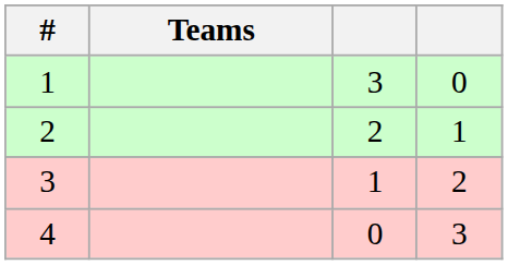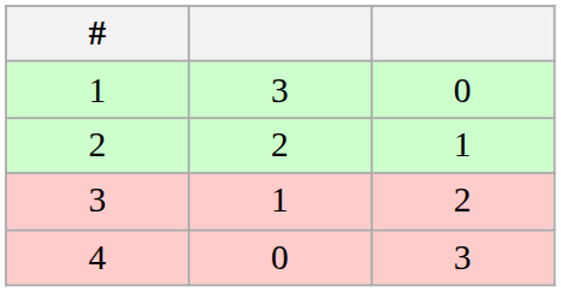- column: Teams
